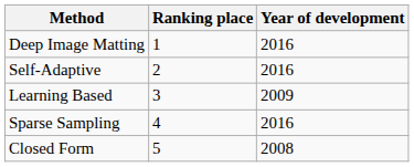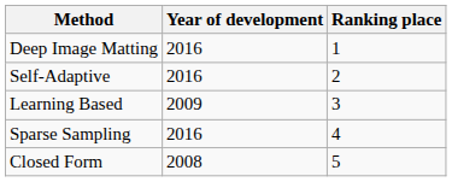columns swapped: Year of development <-> Ranking place
